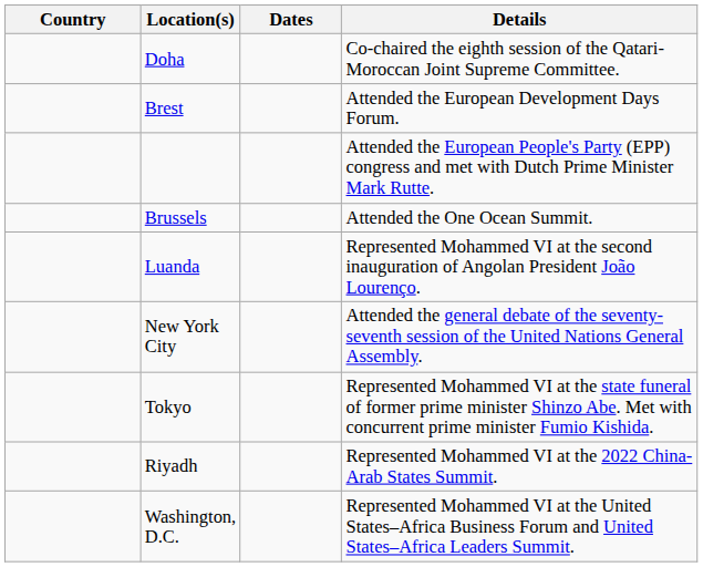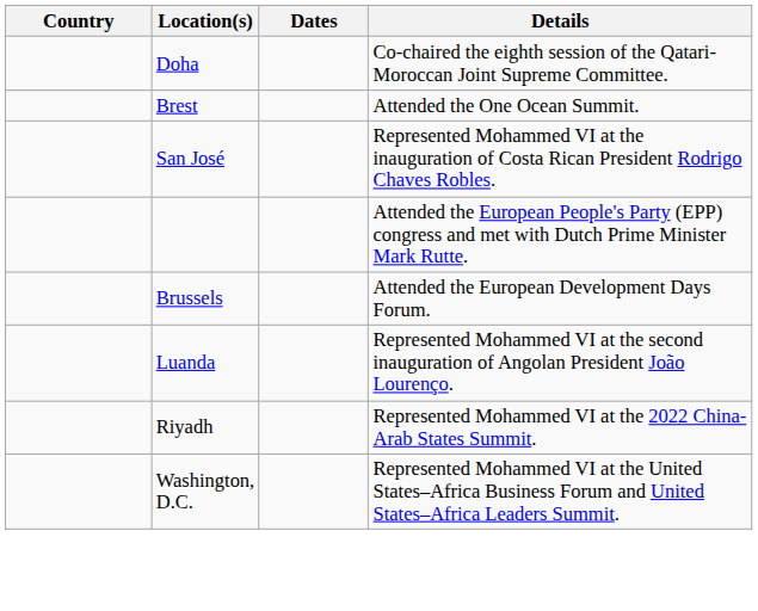Brest | Details: Attended the European Development Days Forum. -> Attended the One Ocean Summit.
+ row: San José | Represented Mohammed VI at the inauguration of Costa Rican President Rodrigo Chaves Robles.
Brussels | Details: Attended the One Ocean Summit. -> Attended the European Development Days Forum.
- row: New York City | Attended the general debate of the seventy-seventh session of the United Nations General Assembly.
- row: Tokyo | Represented Mohammed VI at the state funeral of former prime minister Shinzo Abe. Met with concurrent prime minister Fumio Kishida.
